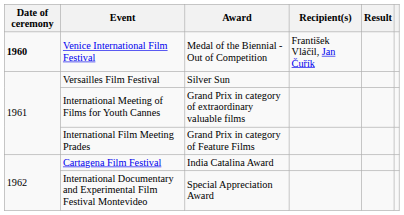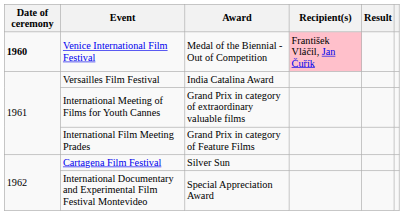Venice International Film Festival | Recipient(s): no background -> pink background
Versailles Film Festival | Award: Silver Sun -> India Catalina Award
Cartagena Film Festival | Award: India Catalina Award -> Silver Sun
